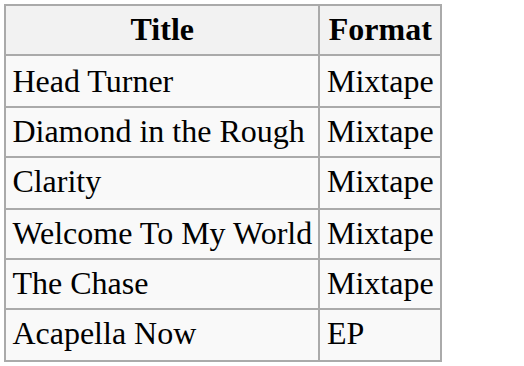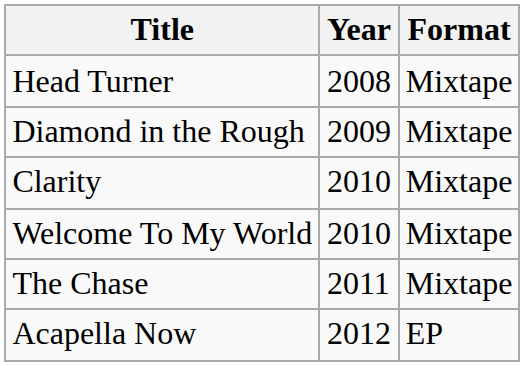+ column: Year | 2008 | 2009 | 2010 | 2010 | 2011 | 2012
